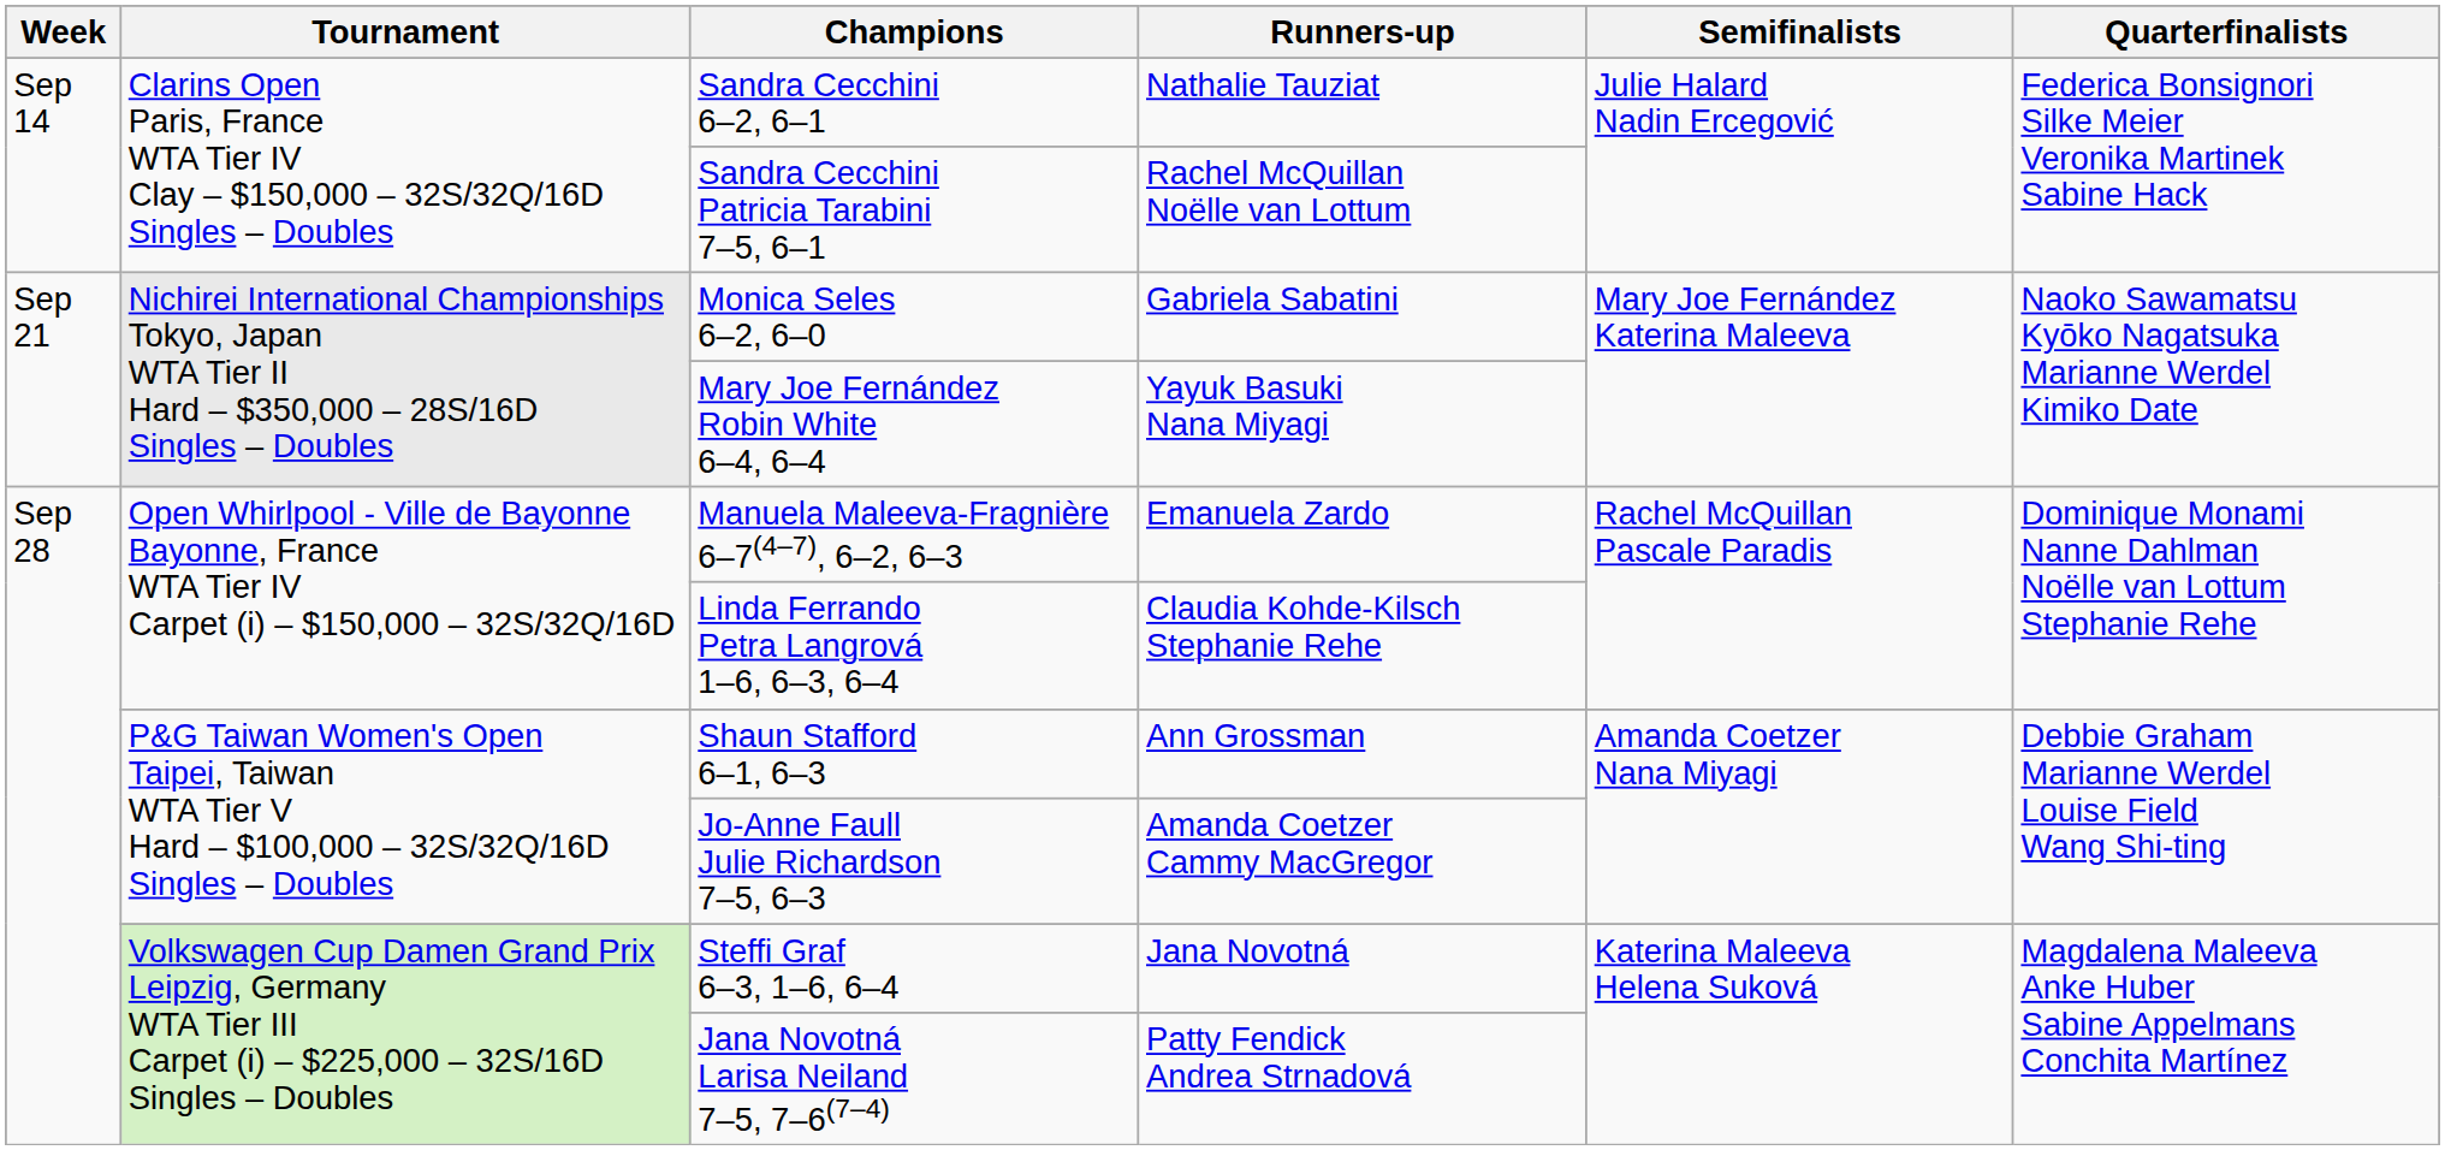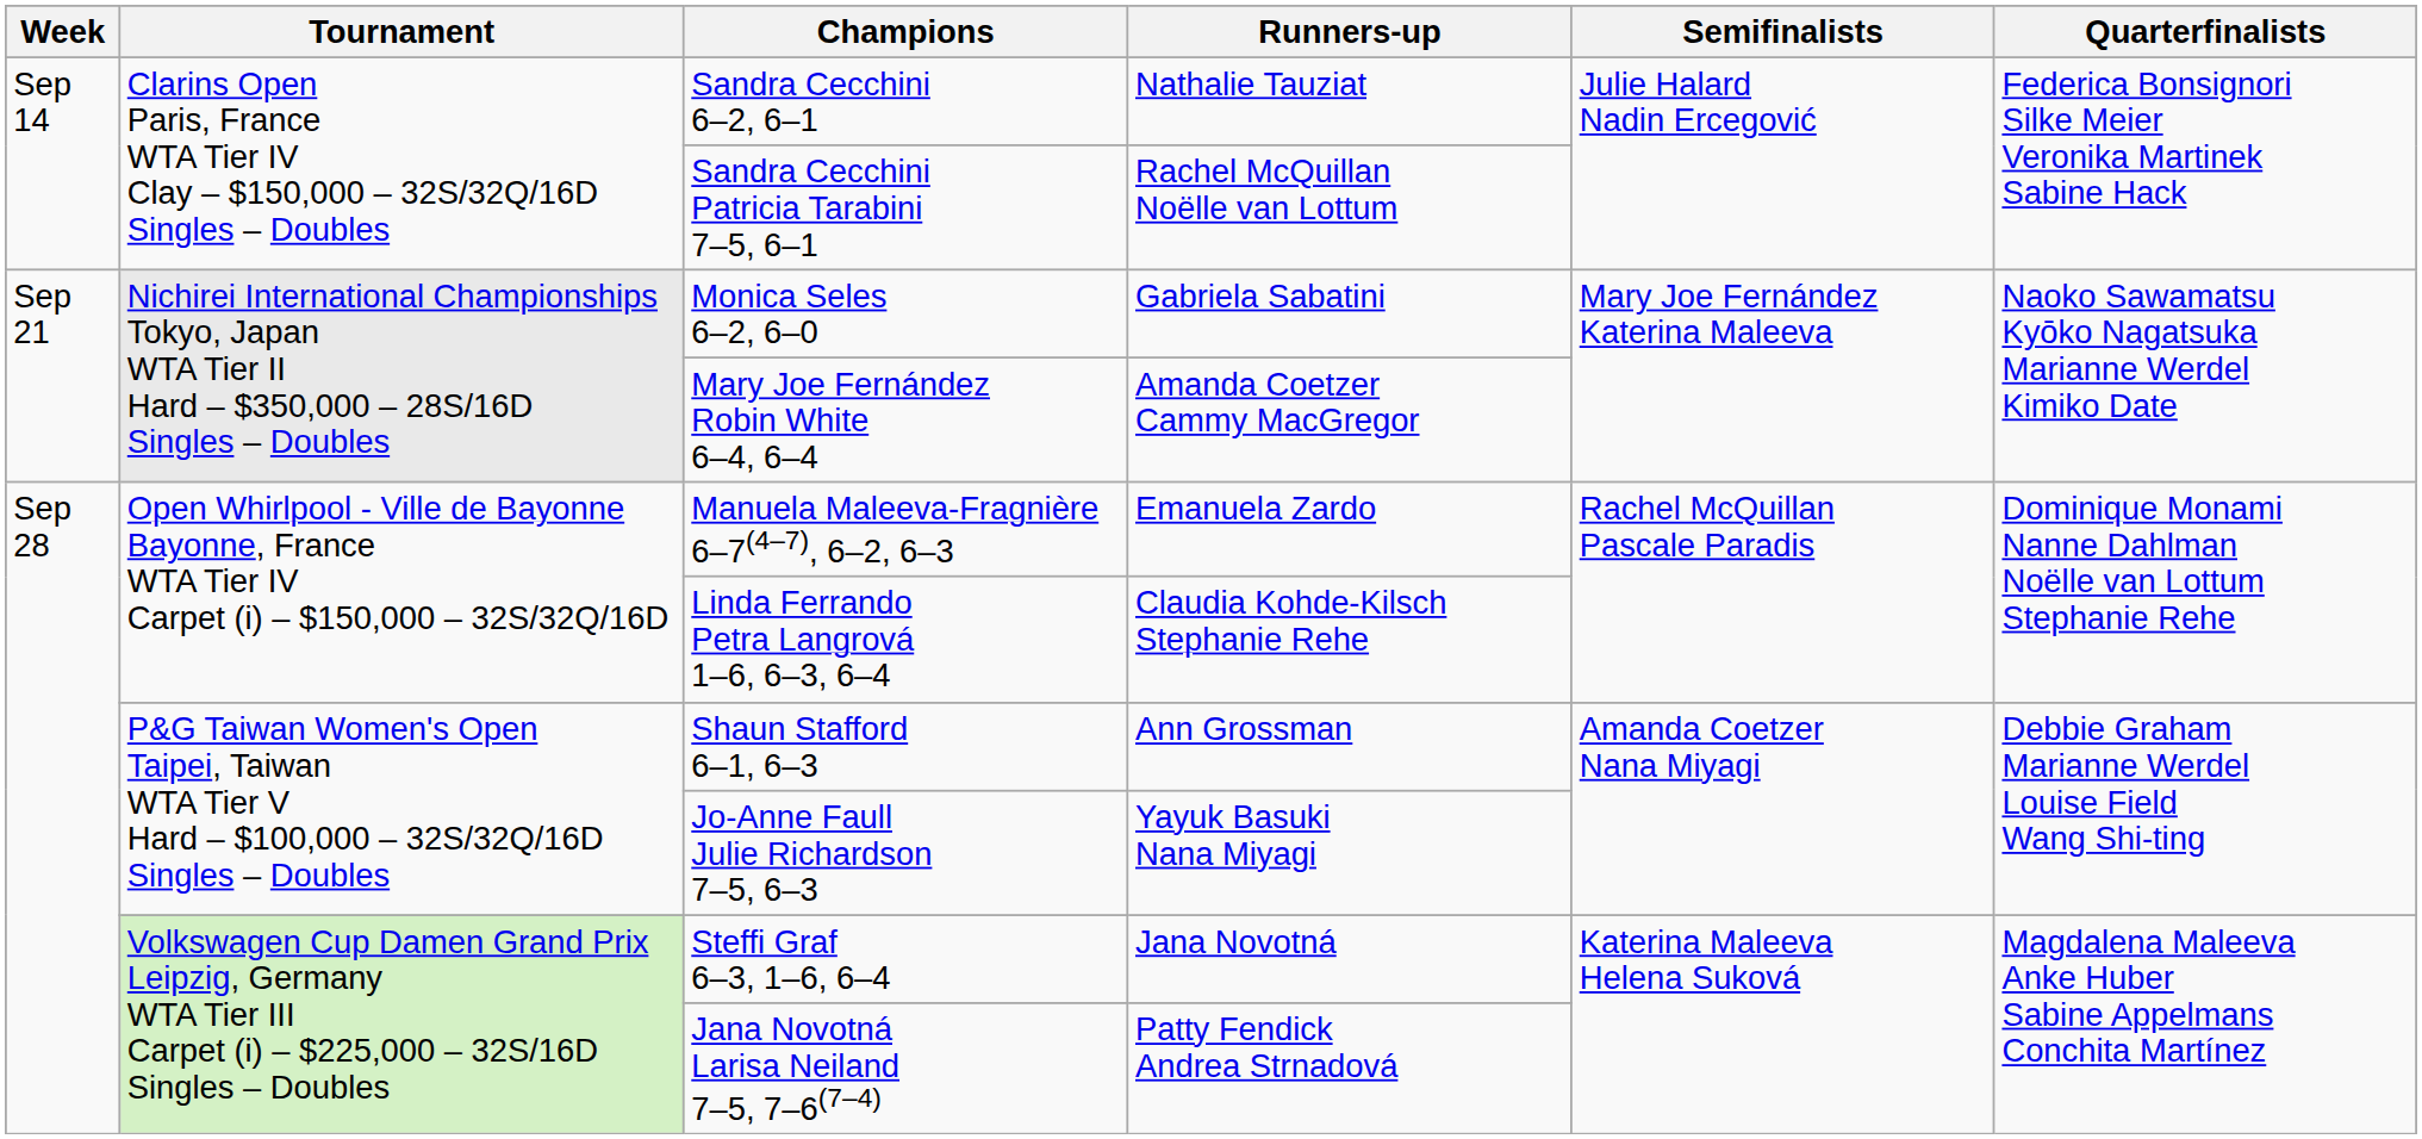Mary Joe Fernández Robin White 6–4, 6–4 | Runners-up: Yayuk Basuki Nana Miyagi -> Amanda Coetzer Cammy MacGregor
Jo-Anne Faull Julie Richardson 7–5, 6–3 | Runners-up: Amanda Coetzer Cammy MacGregor -> Yayuk Basuki Nana Miyagi
